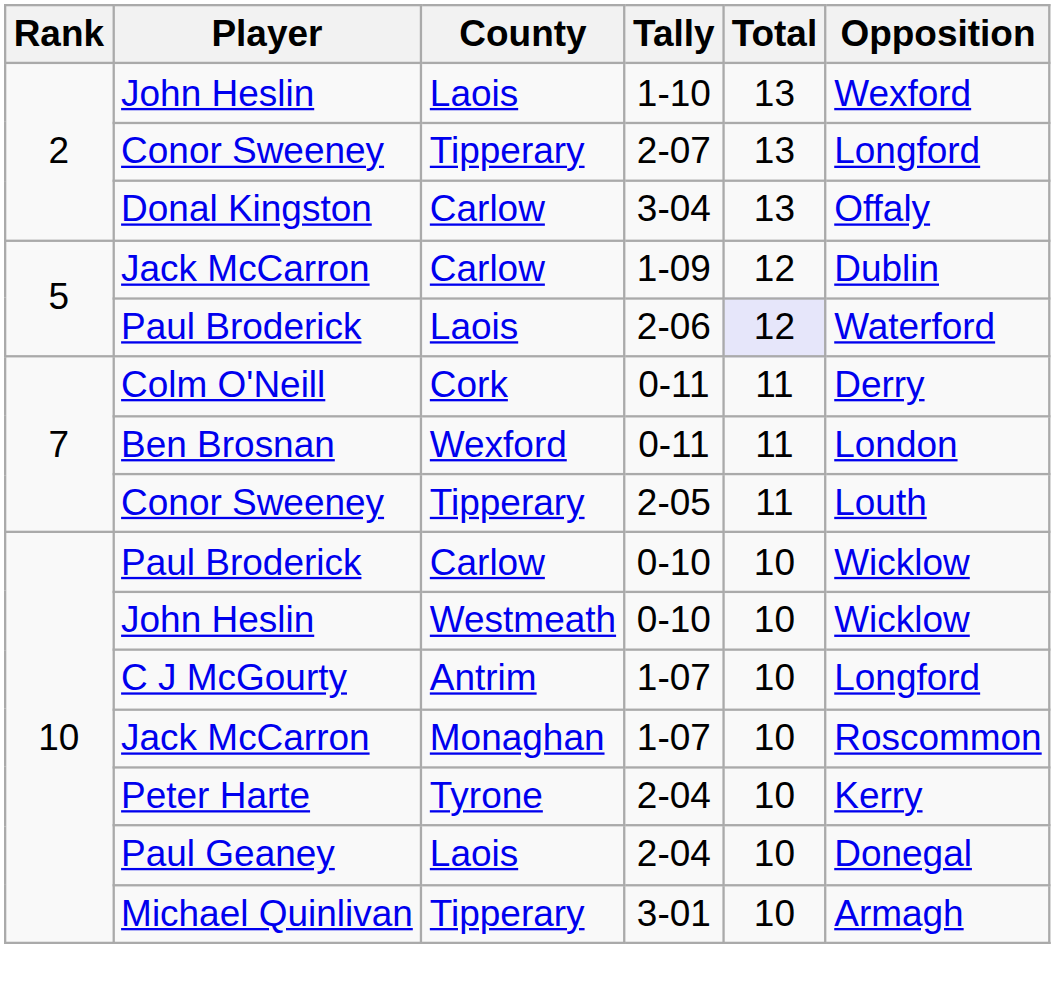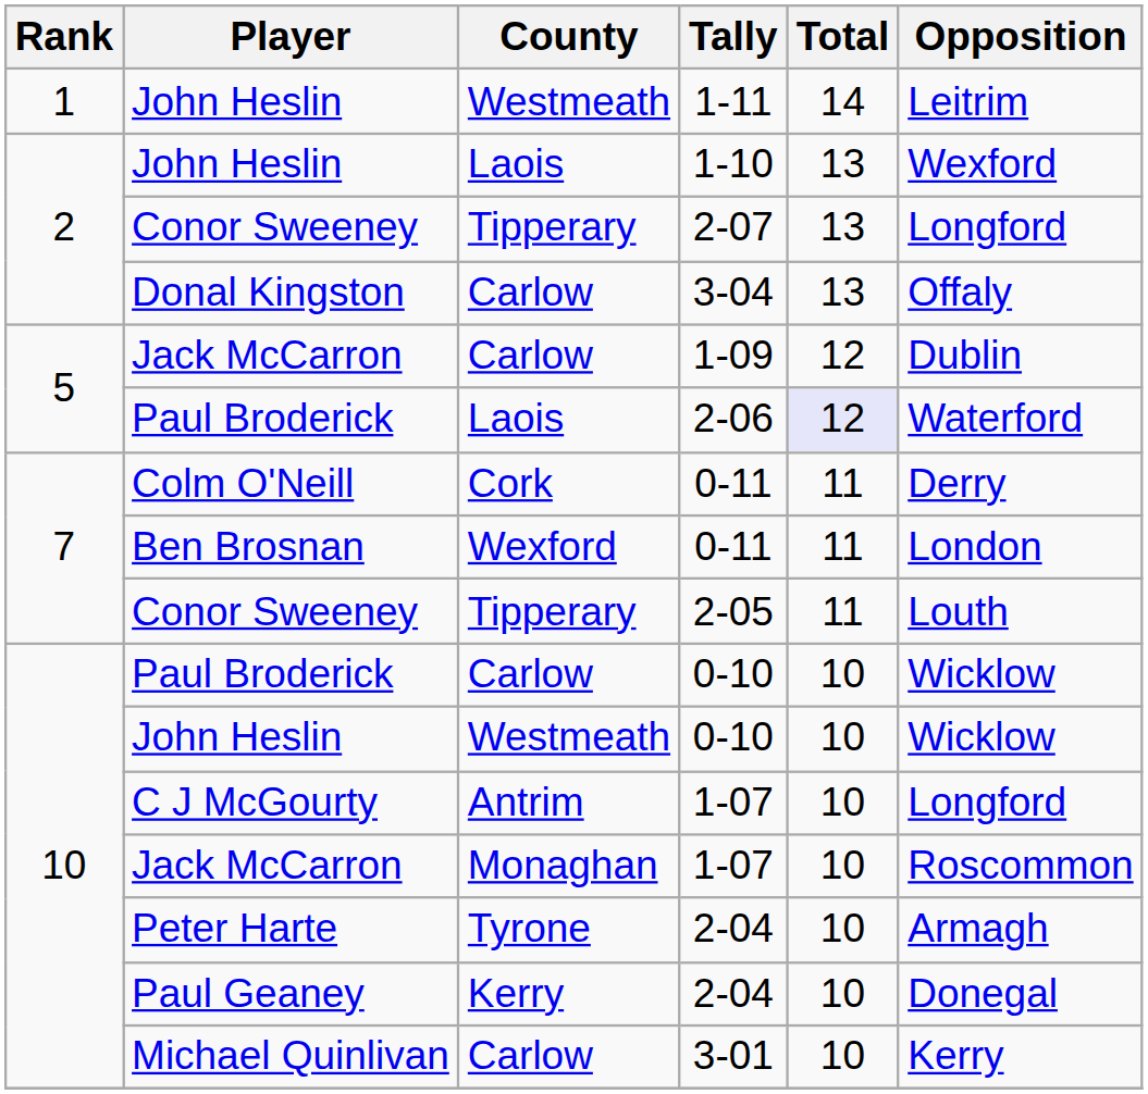+ row: 1 | John Heslin | Westmeath | 1-11 | 14 | Leitrim
Peter Harte / 2-04 | Opposition: Kerry -> Armagh
Paul Geaney / 2-04 | County: Laois -> Kerry
3-01 | County: Tipperary -> Carlow
3-01 | Opposition: Armagh -> Kerry
